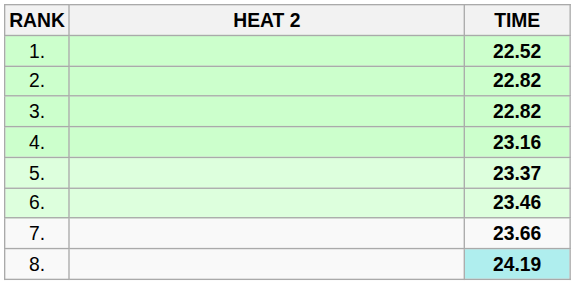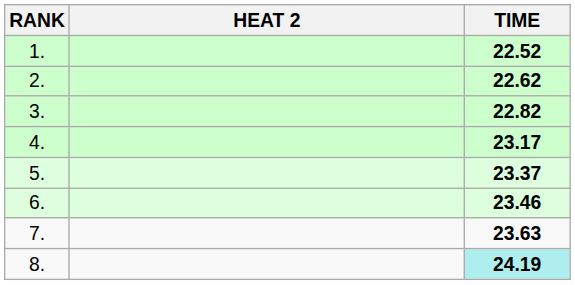2. | TIME: 22.82 -> 22.62
4. | TIME: 23.16 -> 23.17
7. | TIME: 23.66 -> 23.63
